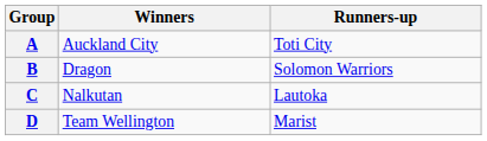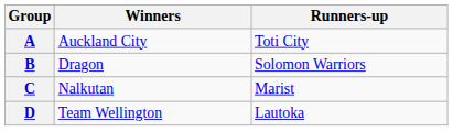C | Runners-up: Lautoka -> Marist
D | Runners-up: Marist -> Lautoka
